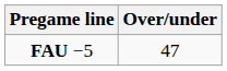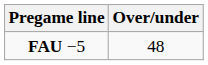FAU −5 | Over/under: 47 -> 48
